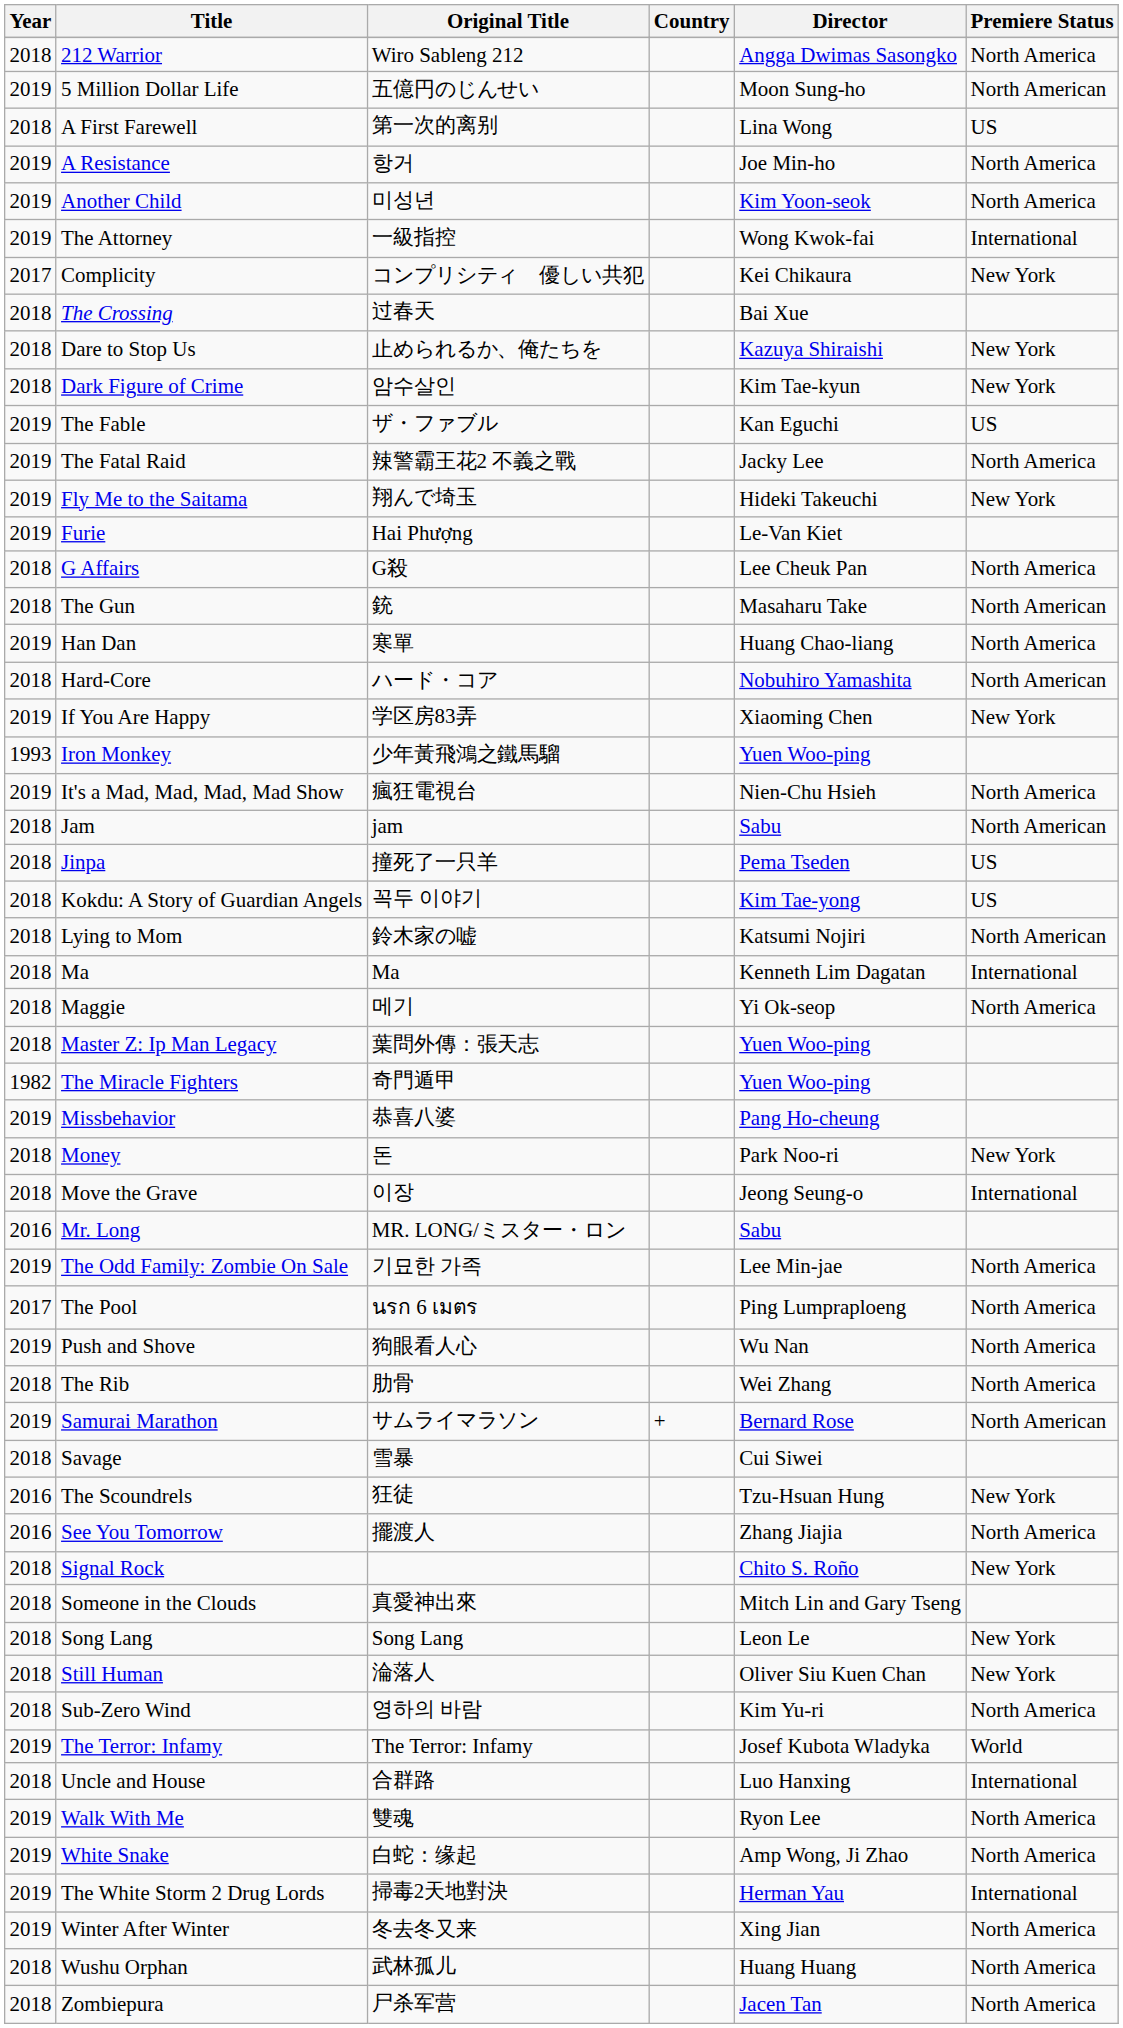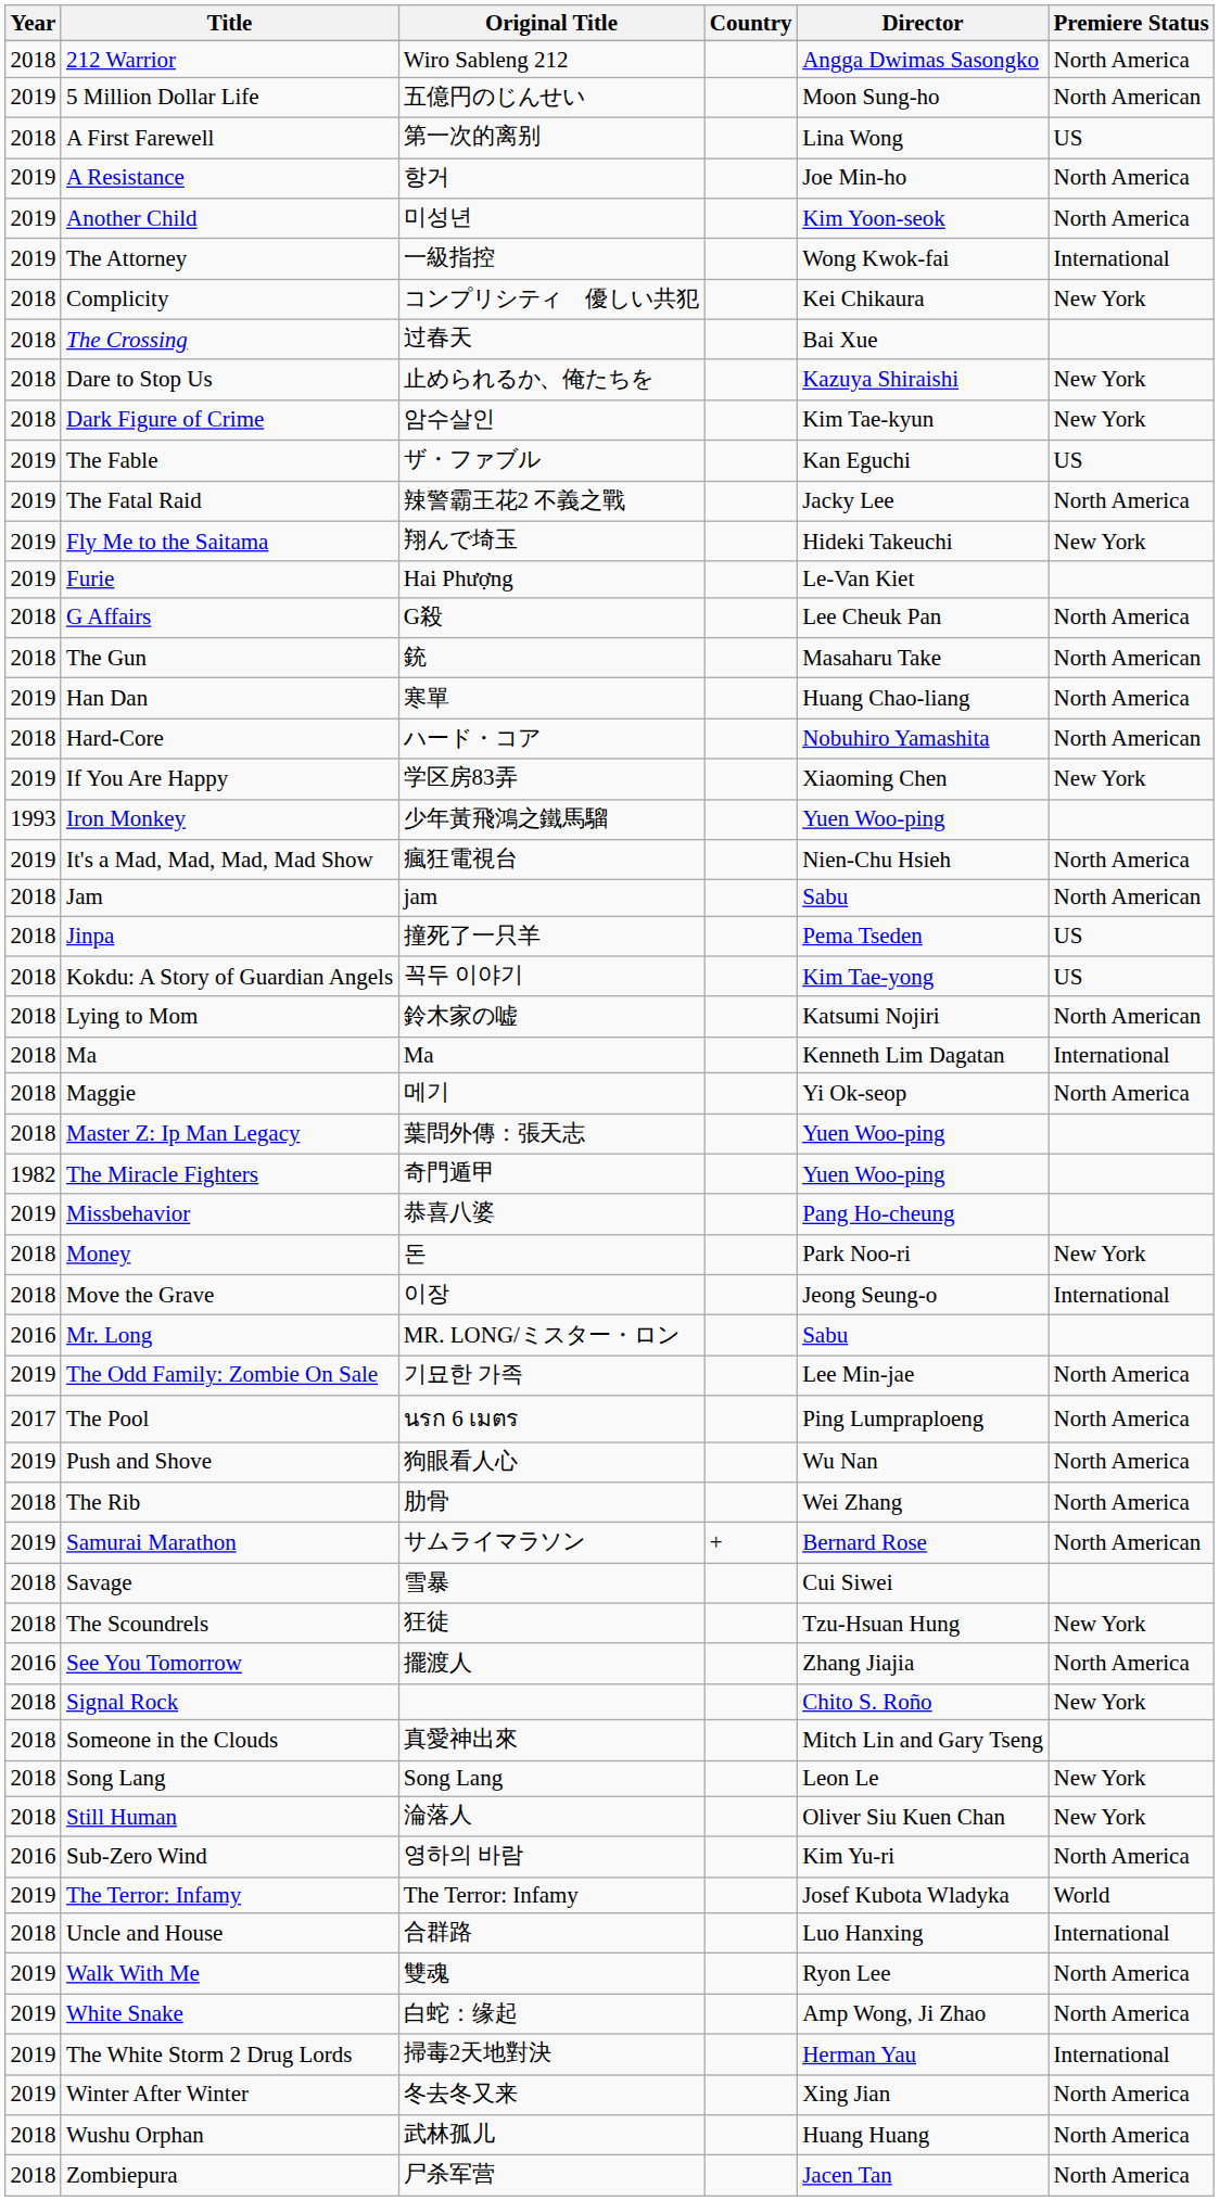Complicity | Year: 2017 -> 2018
The Scoundrels | Year: 2016 -> 2018
Sub-Zero Wind | Year: 2018 -> 2016
